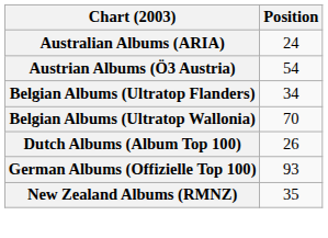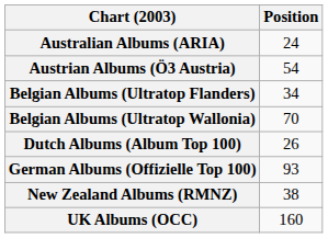New Zealand Albums (RMNZ) | Position: 35 -> 38
+ row: UK Albums (OCC) | 160
